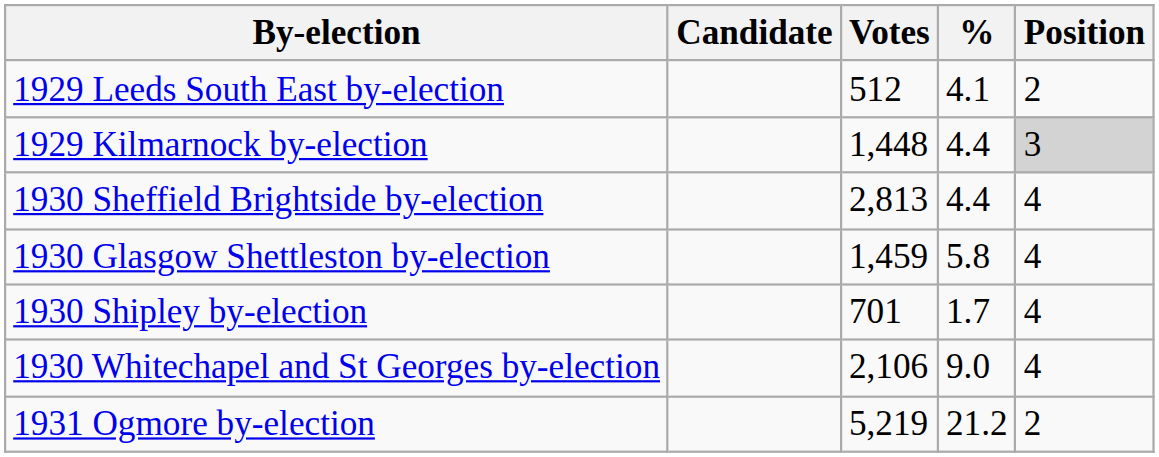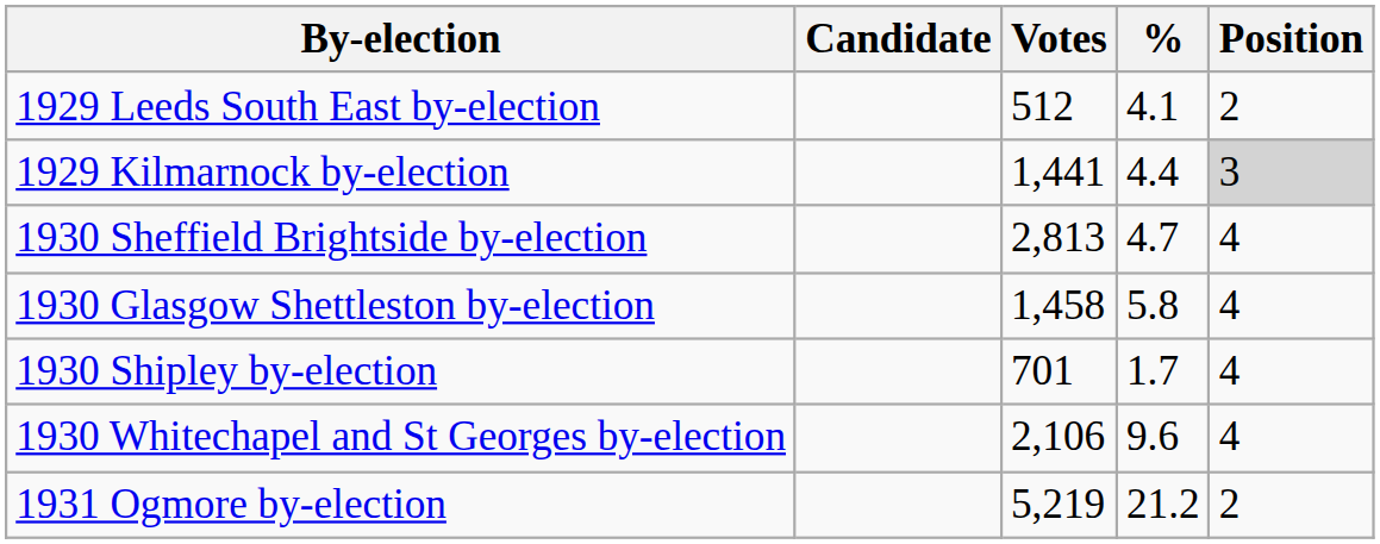1929 Kilmarnock by-election | Votes: 1,448 -> 1,441
1930 Sheffield Brightside by-election | %: 4.4 -> 4.7
1930 Glasgow Shettleston by-election | Votes: 1,459 -> 1,458
1930 Whitechapel and St Georges by-election | %: 9.0 -> 9.6
